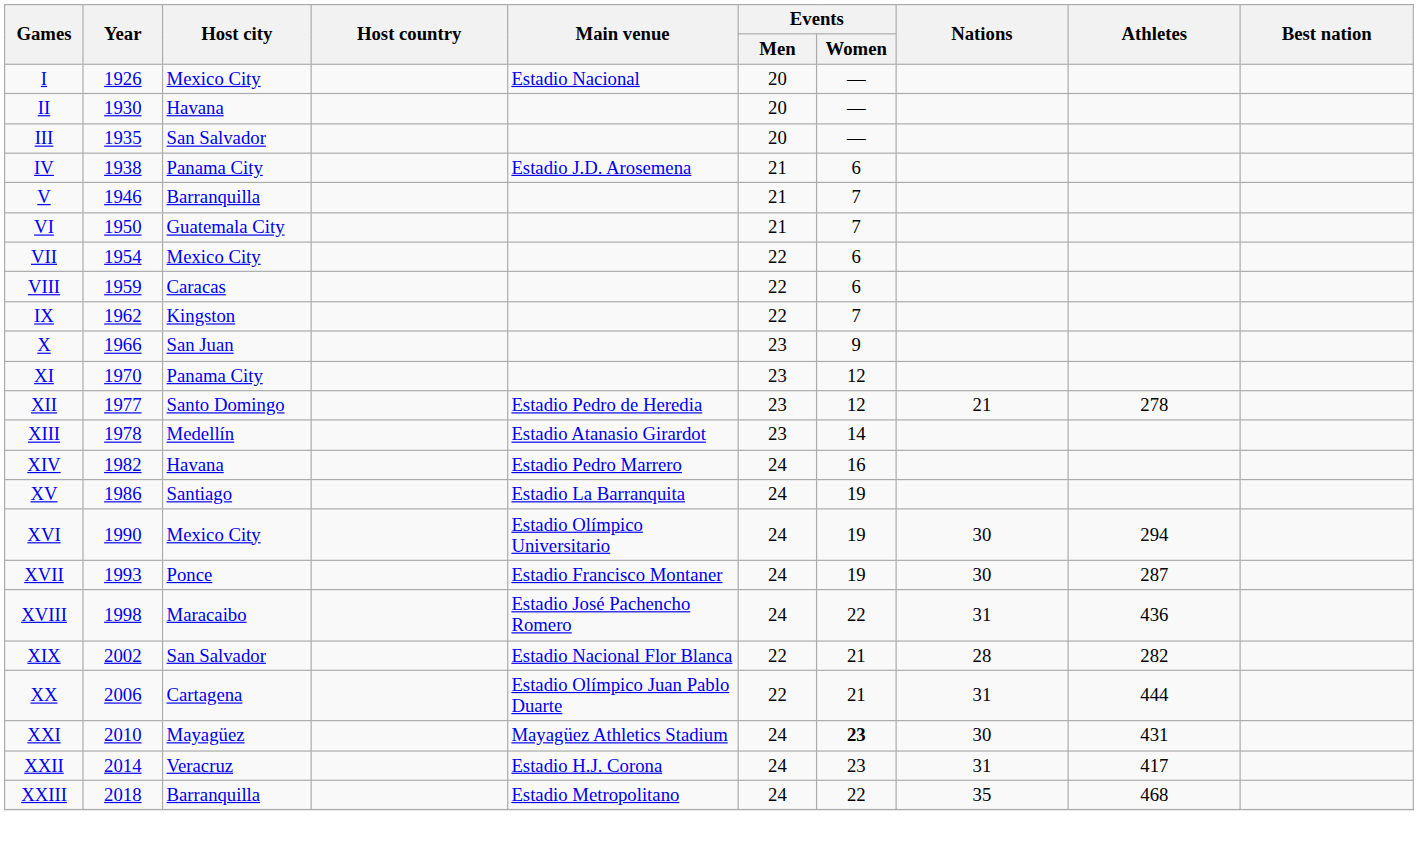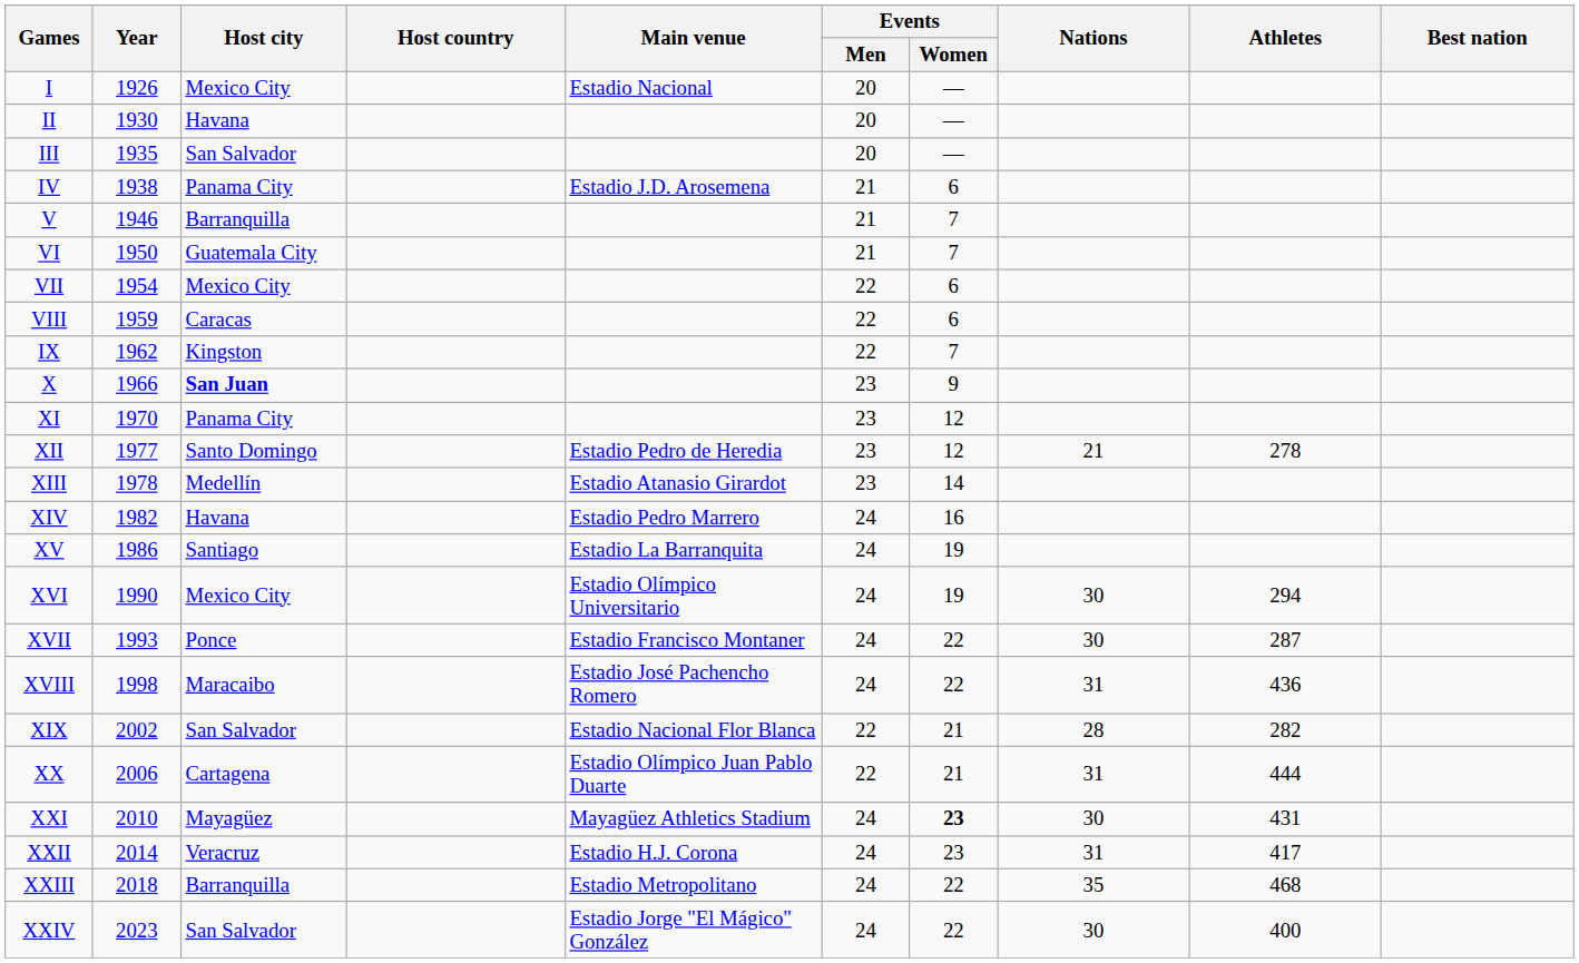X | Host city: normal -> bold
XVII | Events / Women: 19 -> 22
+ row: XXIV | 2023 | San Salvador | Estadio Jorge "El Mágico" González | 24 | 22 | 30 | 400
